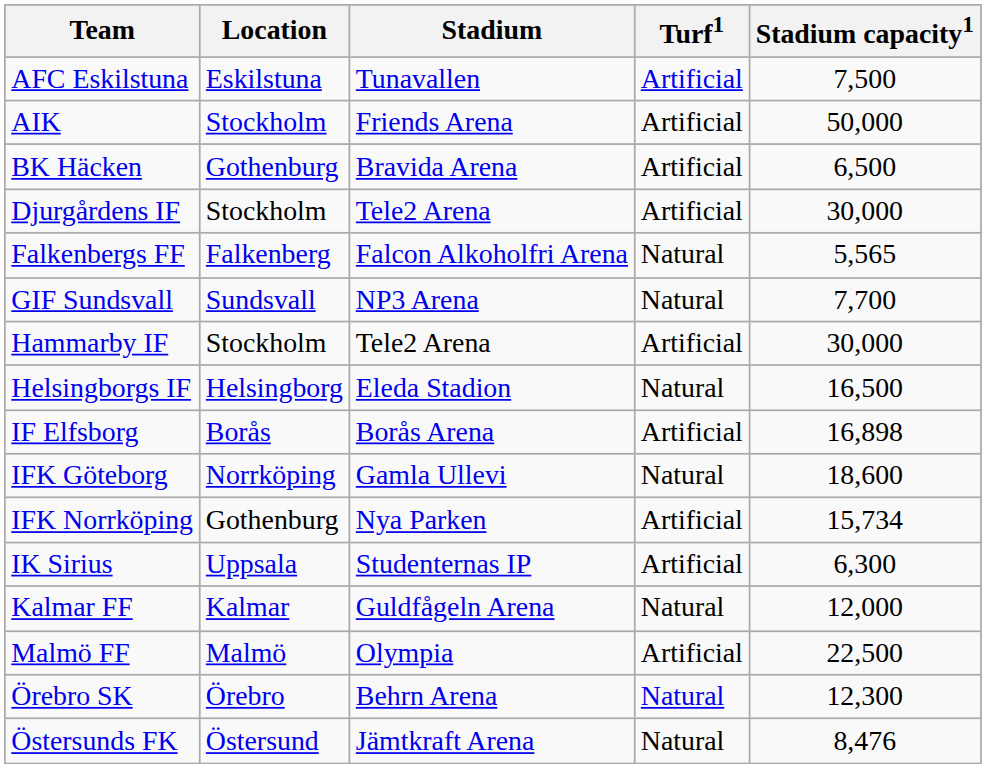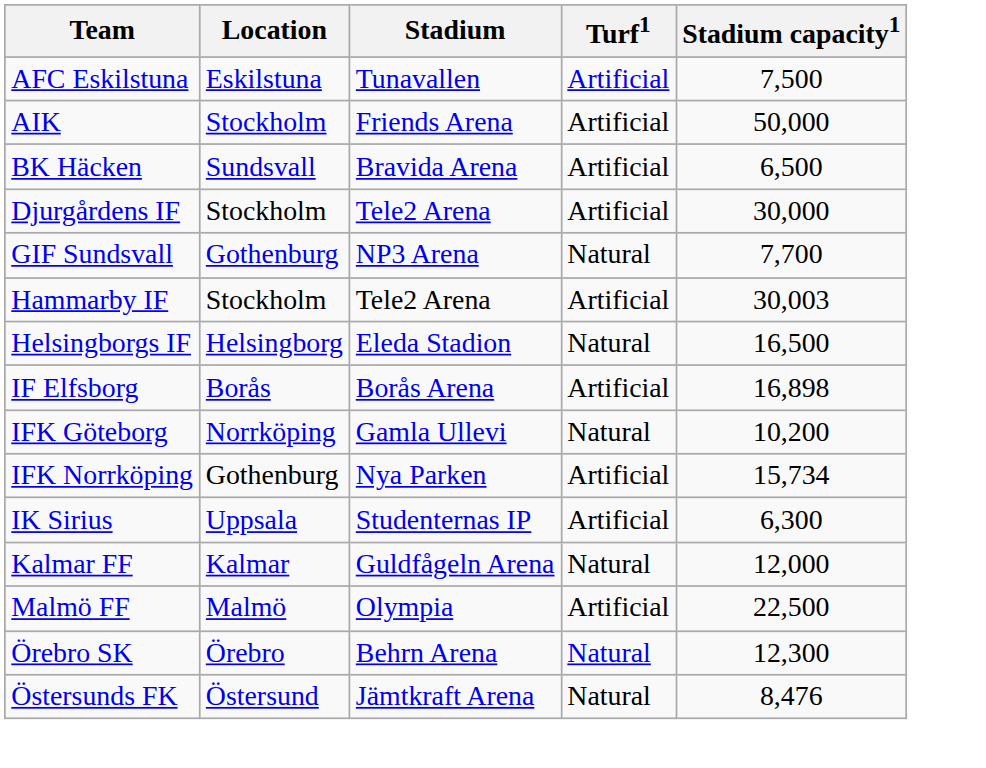BK Häcken | Location: Gothenburg -> Sundsvall
- row: Falkenbergs FF | Falkenberg | Falcon Alkoholfri Arena | Natural | 5,565
GIF Sundsvall | Location: Sundsvall -> Gothenburg
Hammarby IF | Stadium capacity1: 30,000 -> 30,003
IFK Göteborg | Stadium capacity1: 18,600 -> 10,200
